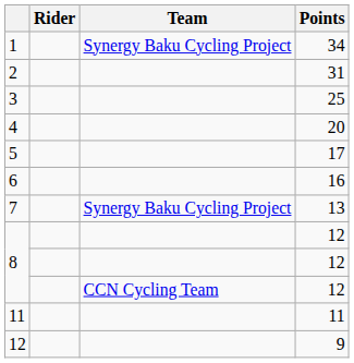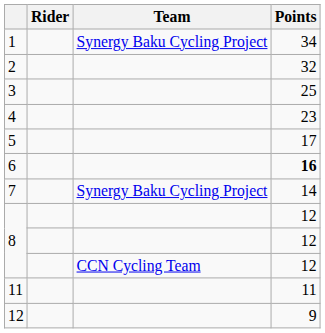2 | Points: 31 -> 32
4 | Points: 20 -> 23
6 | Points: normal -> bold
7 | Points: 13 -> 14
